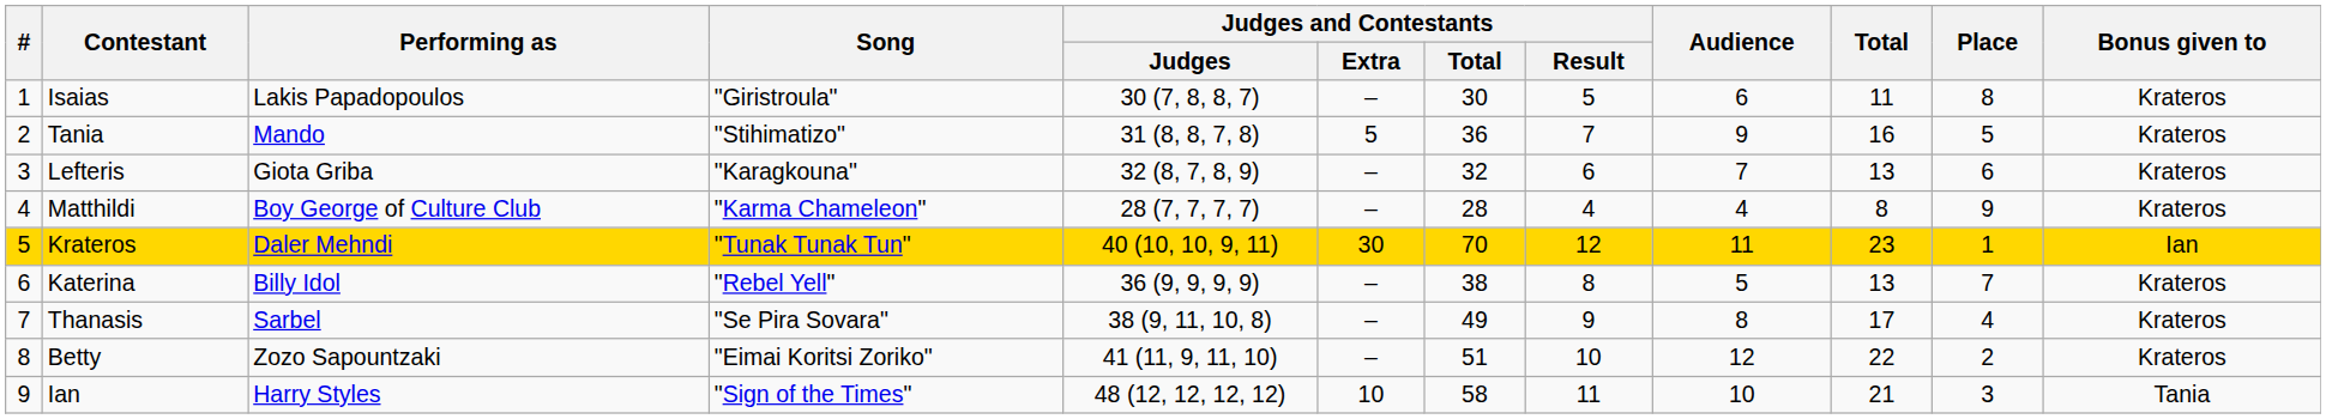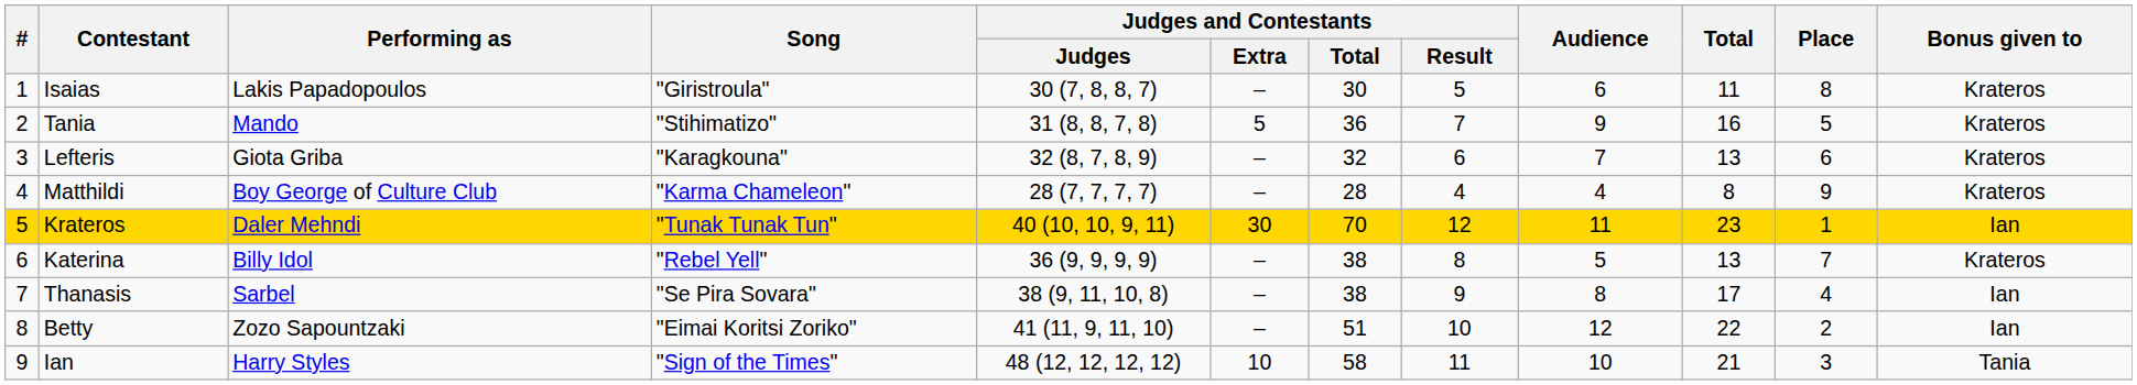Thanasis | Judges and Contestants / Total: 49 -> 38
Thanasis | Bonus given to: Krateros -> Ian
Betty | Bonus given to: Krateros -> Ian
